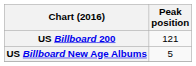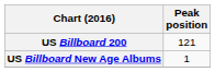US Billboard New Age Albums | Peak position: 5 -> 1
